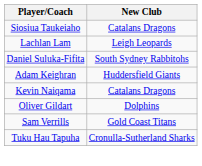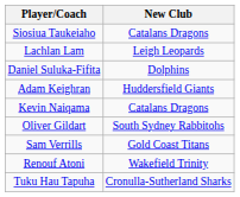Daniel Suluka-Fifita | New Club: South Sydney Rabbitohs -> Dolphins
Oliver Gildart | New Club: Dolphins -> South Sydney Rabbitohs
+ row: Renouf Atoni | Wakefield Trinity
